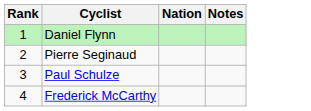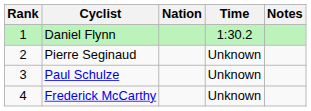+ column: Time | 1:30.2 | Unknown | Unknown | Unknown
